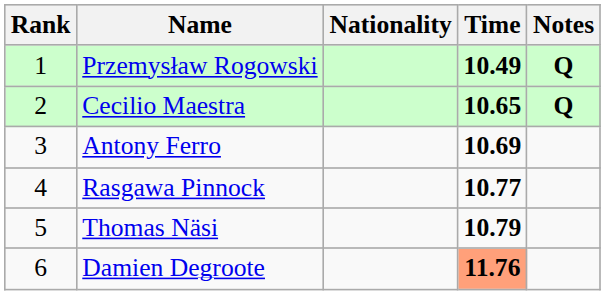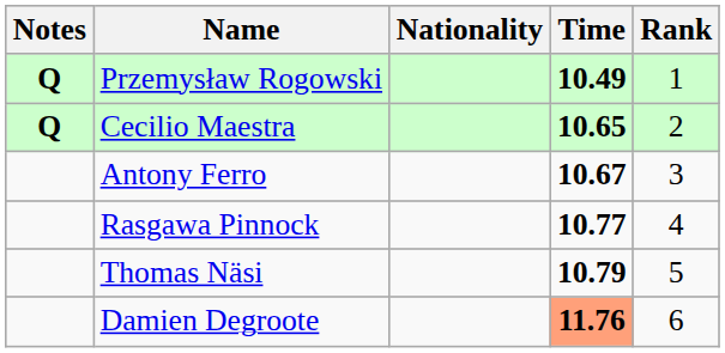columns swapped: Rank <-> Notes
Antony Ferro | Time: 10.69 -> 10.67
